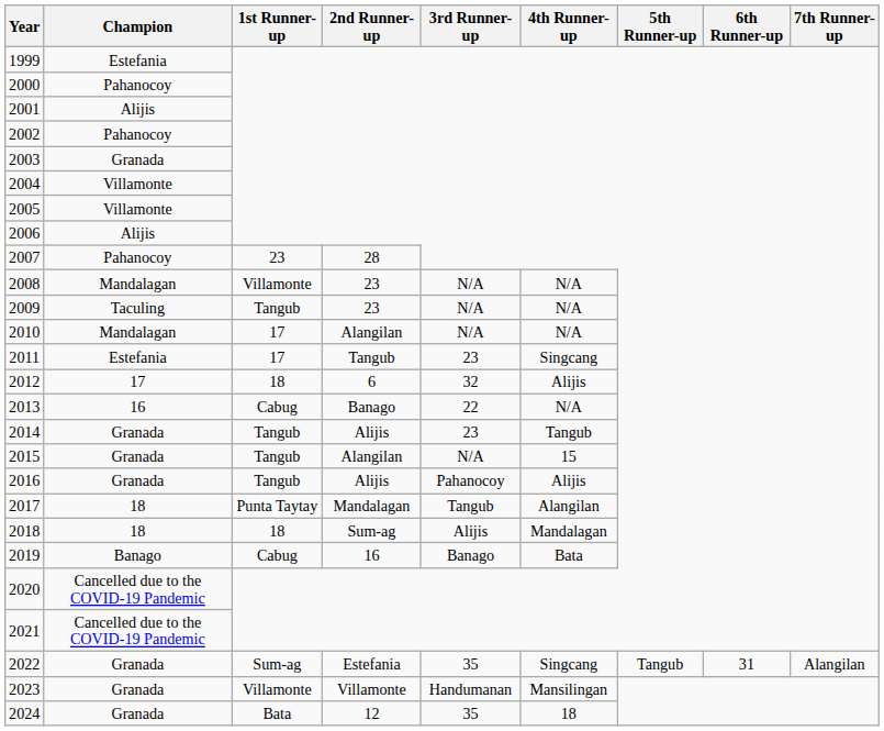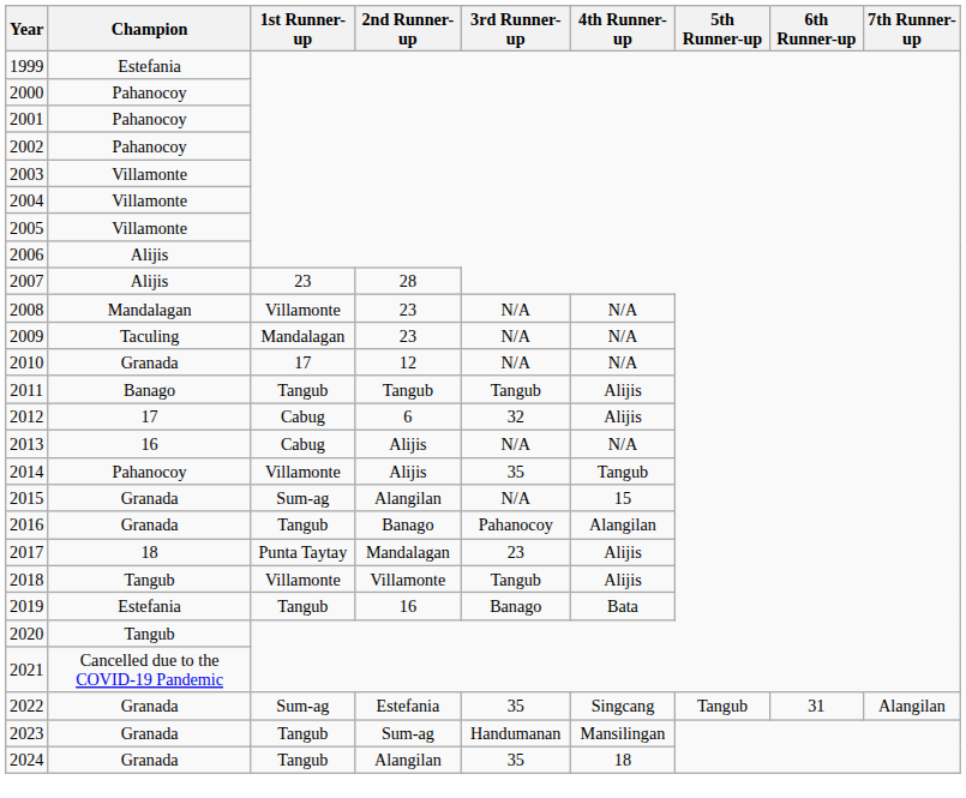2001 | Champion: Alijis -> Pahanocoy
2003 | Champion: Granada -> Villamonte
2007 | Champion: Pahanocoy -> Alijis
2009 | 1st Runner-up: Tangub -> Mandalagan
2010 | Champion: Mandalagan -> Granada
2010 | 2nd Runner-up: Alangilan -> 12
2011 | Champion: Estefania -> Banago
2011 | 1st Runner-up: 17 -> Tangub
2011 | 3rd Runner-up: 23 -> Tangub
2011 | 4th Runner-up: Singcang -> Alijis
2012 | 1st Runner-up: 18 -> Cabug
2013 | 2nd Runner-up: Banago -> Alijis
2013 | 3rd Runner-up: 22 -> N/A
2014 | Champion: Granada -> Pahanocoy
2014 | 1st Runner-up: Tangub -> Villamonte
2014 | 3rd Runner-up: 23 -> 35
2015 | 1st Runner-up: Tangub -> Sum-ag
2016 | 2nd Runner-up: Alijis -> Banago
2016 | 4th Runner-up: Alijis -> Alangilan
2017 | 3rd Runner-up: Tangub -> 23
2017 | 4th Runner-up: Alangilan -> Alijis
2018 | Champion: 18 -> Tangub
2018 | 1st Runner-up: 18 -> Villamonte
2018 | 2nd Runner-up: Sum-ag -> Villamonte
2018 | 3rd Runner-up: Alijis -> Tangub
2018 | 4th Runner-up: Mandalagan -> Alijis
2019 | Champion: Banago -> Estefania
2019 | 1st Runner-up: Cabug -> Tangub
2020 | Champion: Cancelled due to the COVID-19 Pandemic -> Tangub
2023 | 1st Runner-up: Villamonte -> Tangub
2023 | 2nd Runner-up: Villamonte -> Sum-ag
2024 | 1st Runner-up: Bata -> Tangub
2024 | 2nd Runner-up: 12 -> Alangilan
